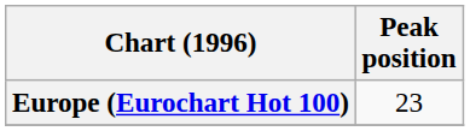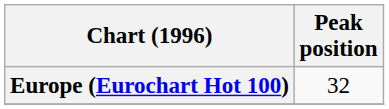Europe (Eurochart Hot 100) | Peak position: 23 -> 32
